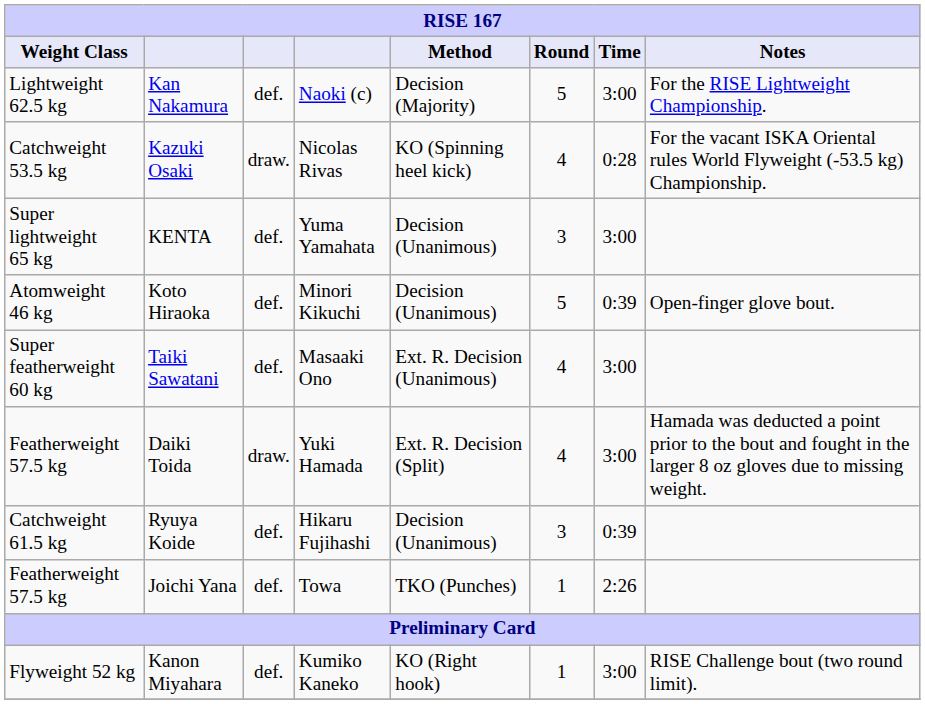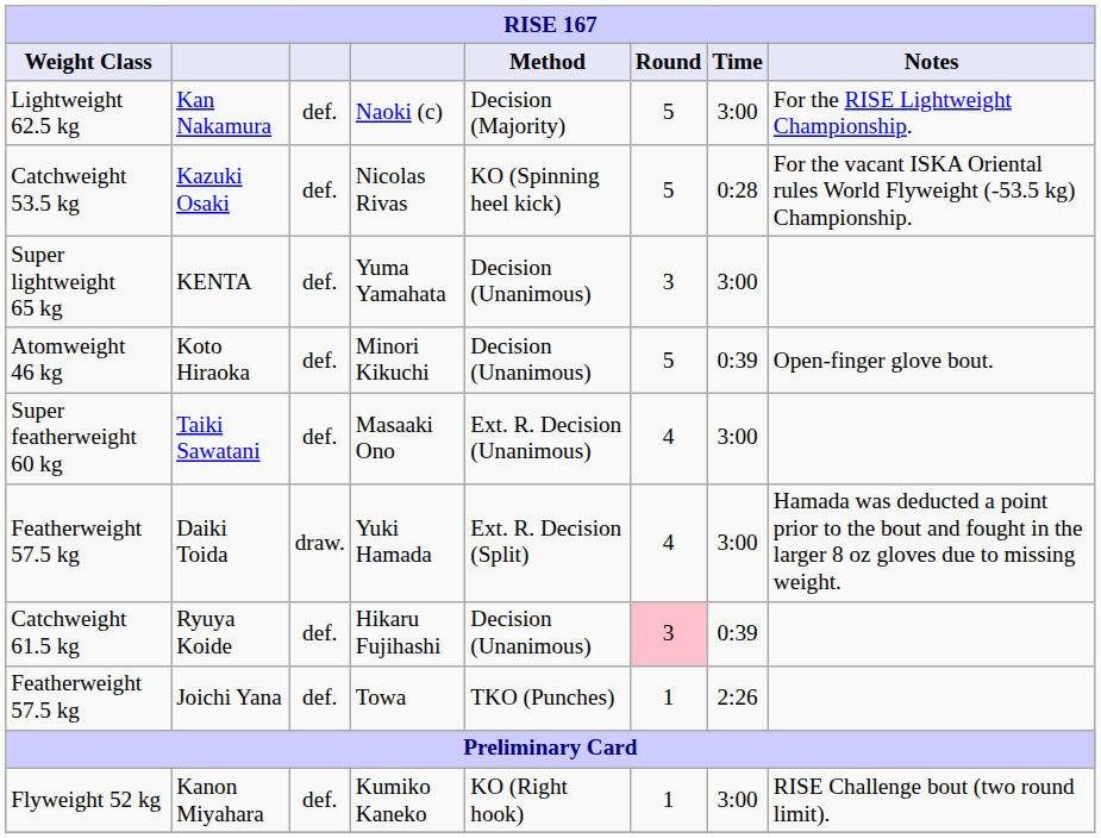Kazuki Osaki | column 3: draw. -> def.
Kazuki Osaki | Round: 4 -> 5
Ryuya Koide | Round: no background -> pink background
